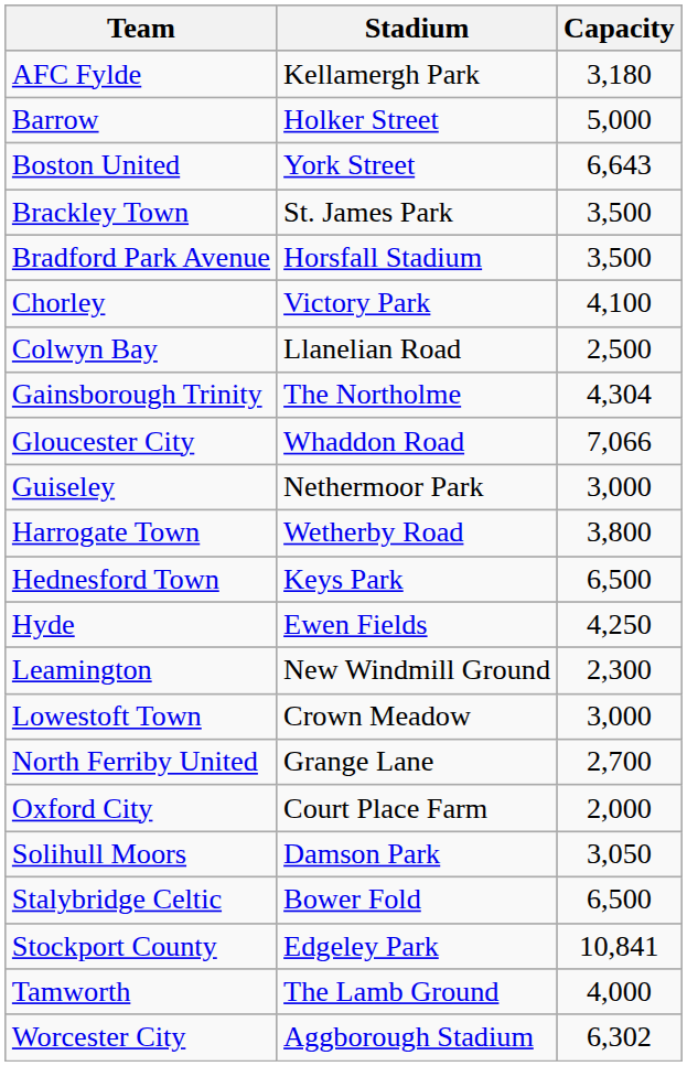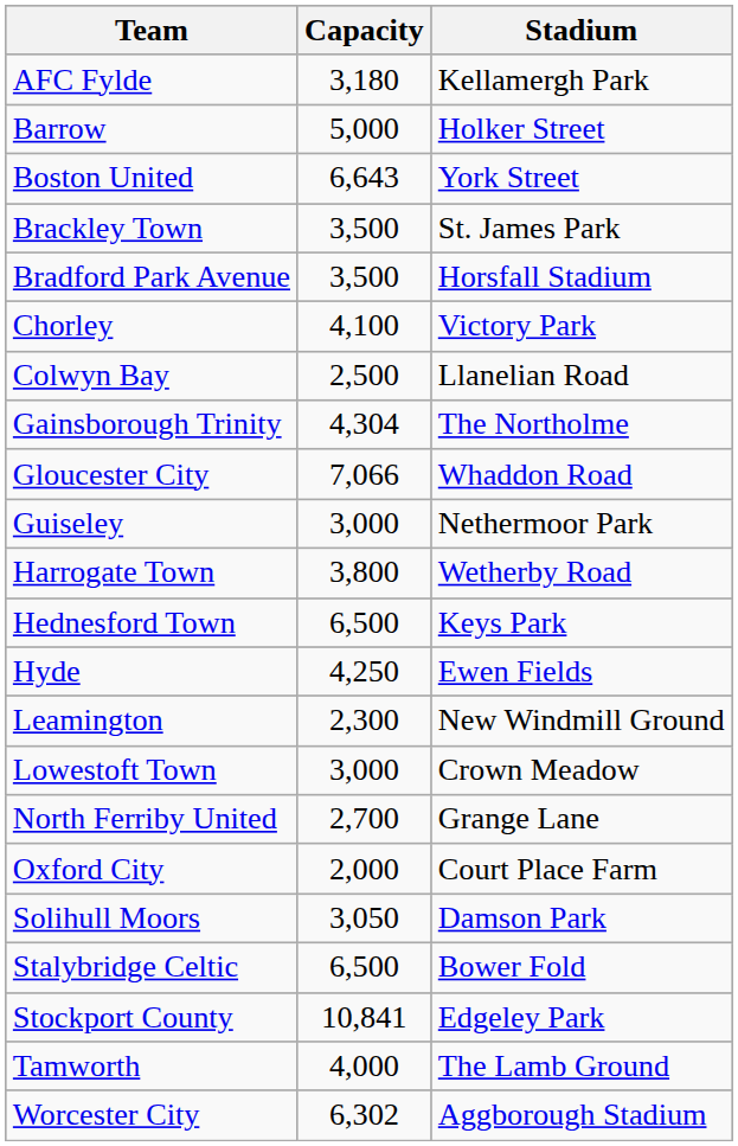columns swapped: Stadium <-> Capacity
